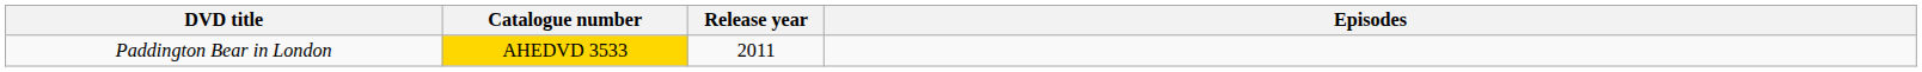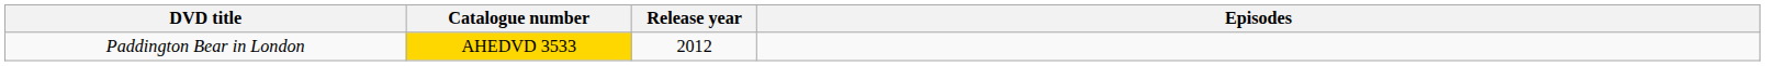Paddington Bear in London | Release year: 2011 -> 2012
